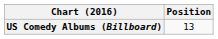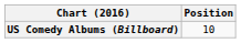US Comedy Albums (Billboard) | Position: 13 -> 10
